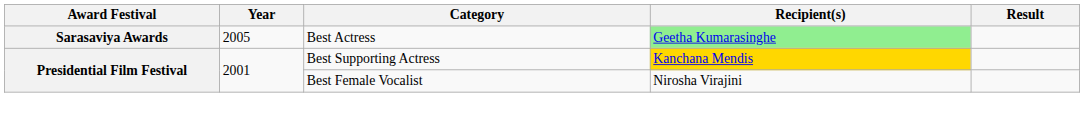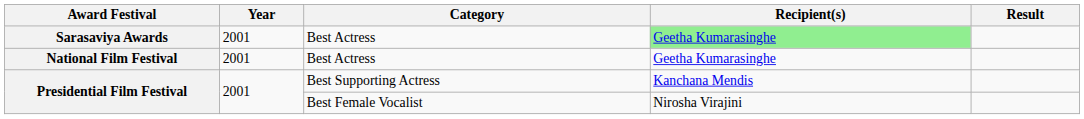Sarasaviya Awards | Year: 2005 -> 2001
+ row: National Film Festival | 2001 | Best Actress | Geetha Kumarasinghe
Presidential Film Festival / Best Supporting Actress | Recipient(s): gold background -> no background
